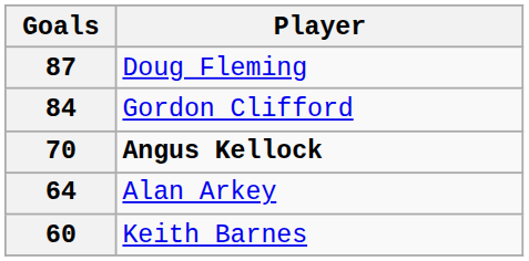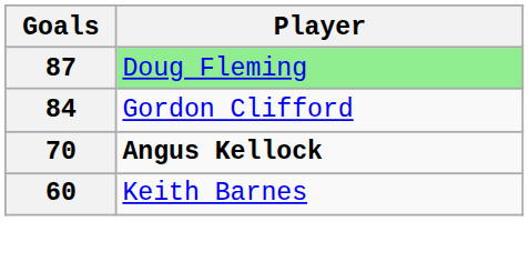87 | Player: no background -> lightgreen background
- row: 64 | Alan Arkey
